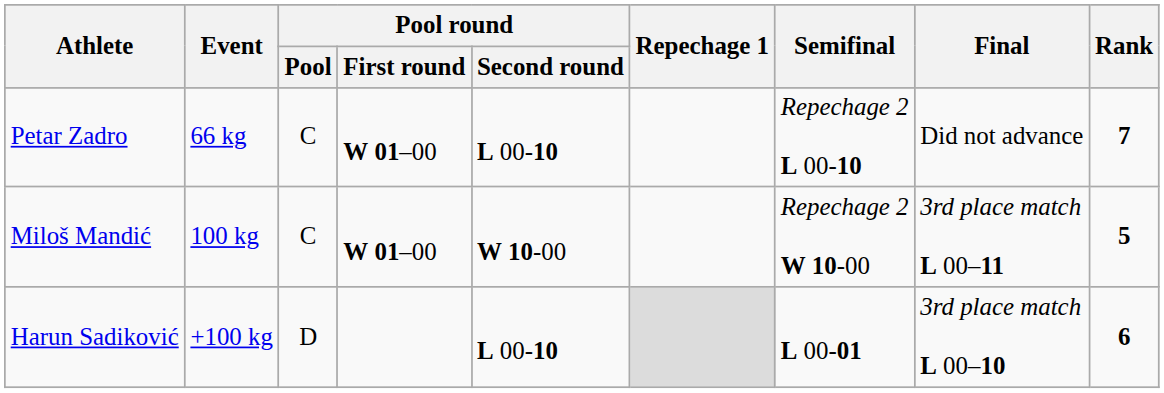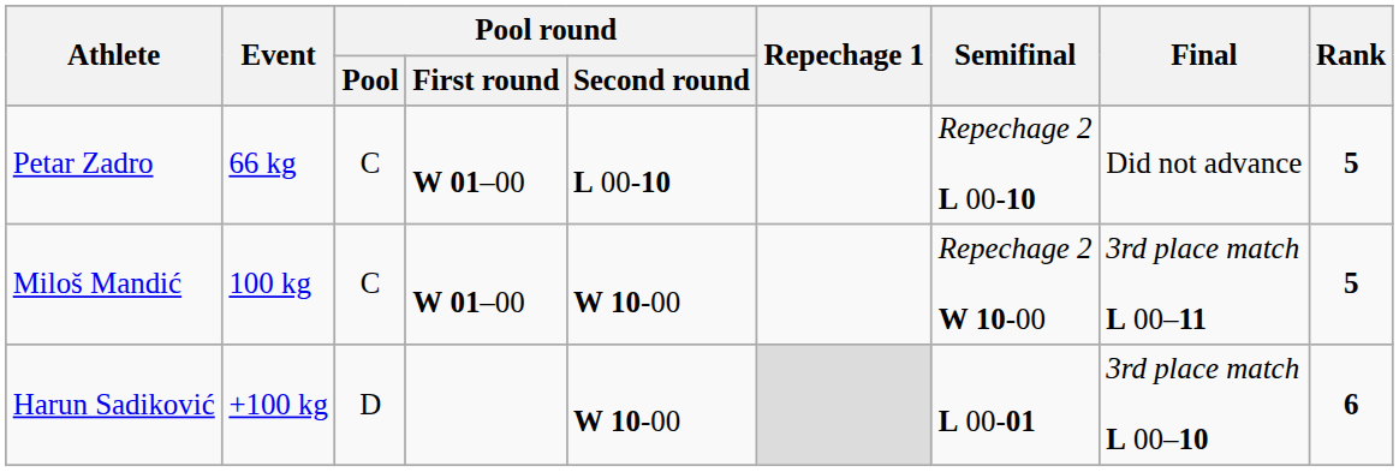Petar Zadro | Rank: 7 -> 5
Harun Sadiković | Pool round / Second round: L 00-10 -> W 10-00
